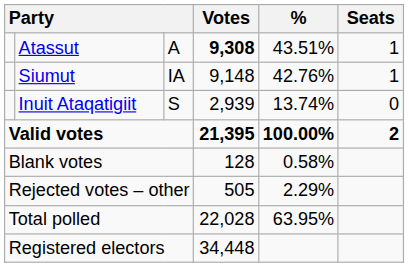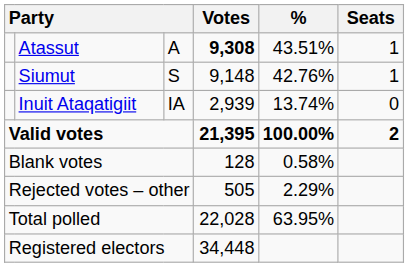Siumut | column 3: IA -> S
Inuit Ataqatigiit | column 3: S -> IA
